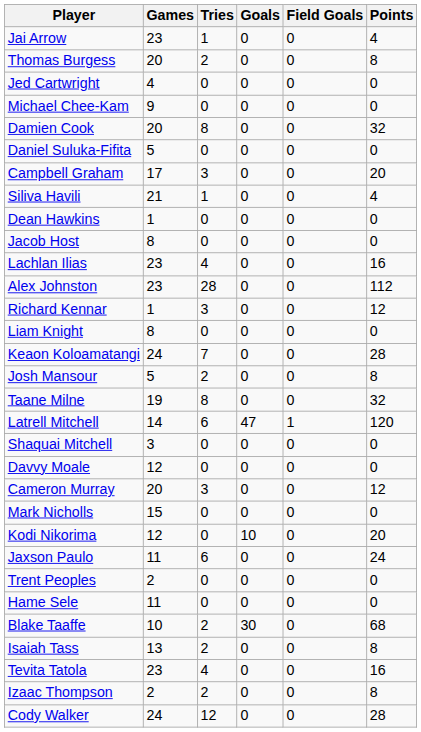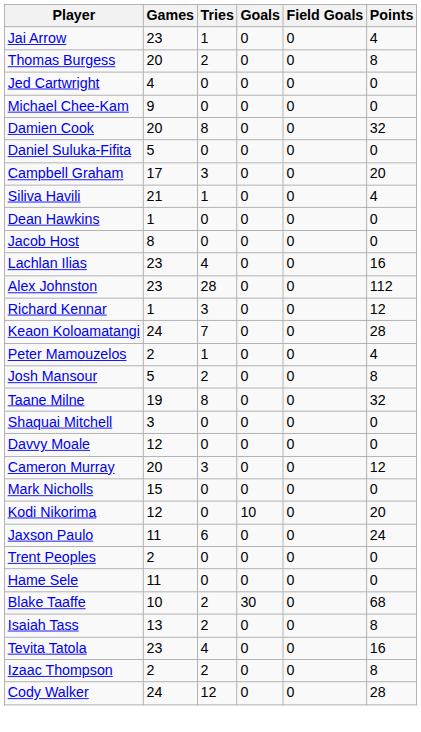- row: Liam Knight | 8 | 0 | 0 | 0 | 0
+ row: Peter Mamouzelos | 2 | 1 | 0 | 0 | 4
- row: Latrell Mitchell | 14 | 6 | 47 | 1 | 120
